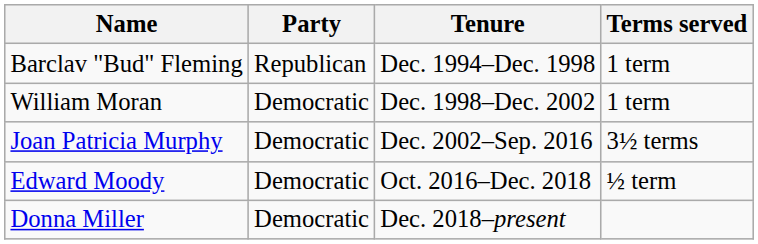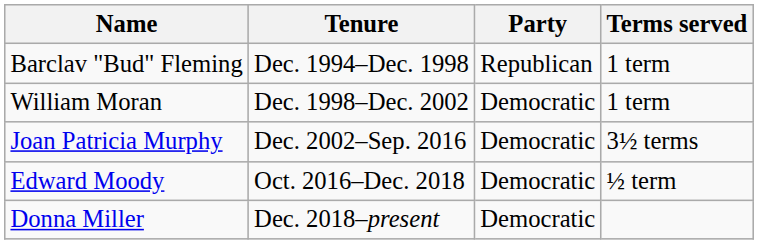columns swapped: Party <-> Tenure
